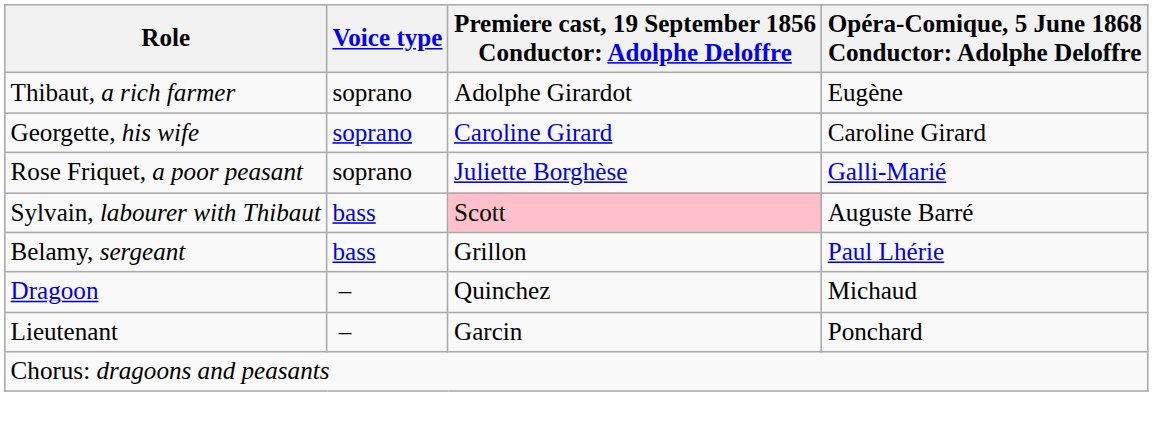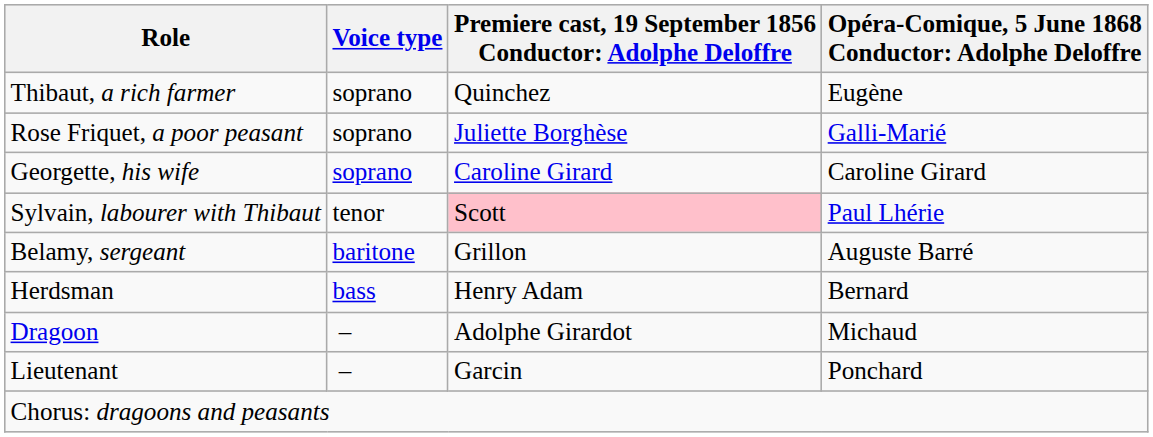Thibaut, a rich farmer | column 3: Adolphe Girardot -> Quinchez
rows swapped: Georgette, his wife <-> Rose Friquet, a poor peasant
Sylvain, labourer with Thibaut | Voice type: bass -> tenor
Sylvain, labourer with Thibaut | column 4: Auguste Barré -> Paul Lhérie
Belamy, sergeant | Voice type: bass -> baritone
Belamy, sergeant | column 4: Paul Lhérie -> Auguste Barré
+ row: Herdsman | bass | Henry Adam | Bernard
Dragoon | column 3: Quinchez -> Adolphe Girardot
